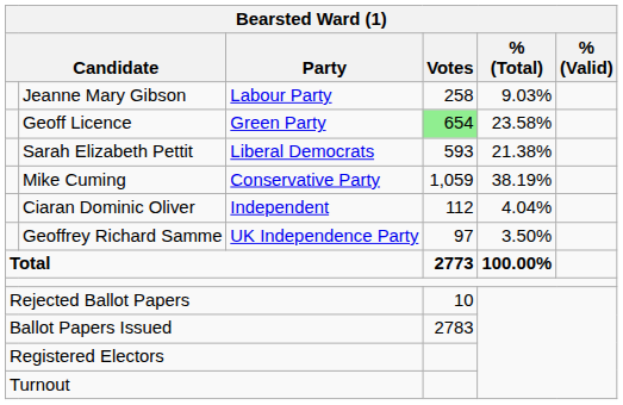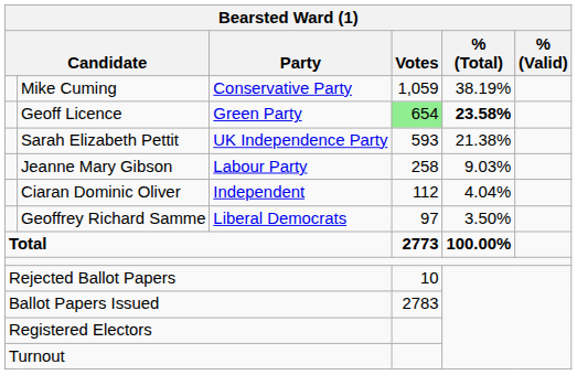rows swapped: Mike Cuming <-> Jeanne Mary Gibson
Geoff Licence | % (Total): normal -> bold
Sarah Elizabeth Pettit | Party: Liberal Democrats -> UK Independence Party
Geoffrey Richard Samme | Party: UK Independence Party -> Liberal Democrats
